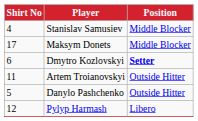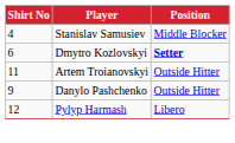- row: 17 | Maksym Donets | Middle Blocker
Danylo Pashchenko | Shirt No: 5 -> 9
